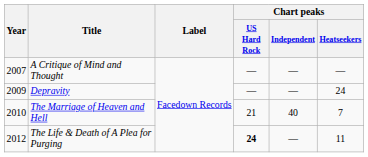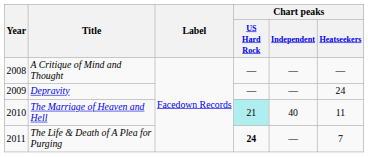A Critique of Mind and Thought | Year: 2007 -> 2008
The Marriage of Heaven and Hell | Chart peaks / US Hard Rock: no background -> paleturquoise background
The Marriage of Heaven and Hell | Chart peaks / Heatseekers: 7 -> 11
The Life & Death of A Plea for Purging | Year: 2012 -> 2011
The Life & Death of A Plea for Purging | Chart peaks / Heatseekers: 11 -> 7
